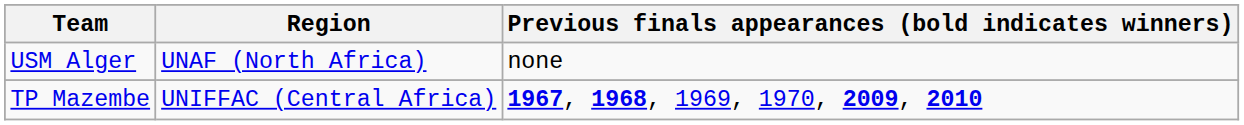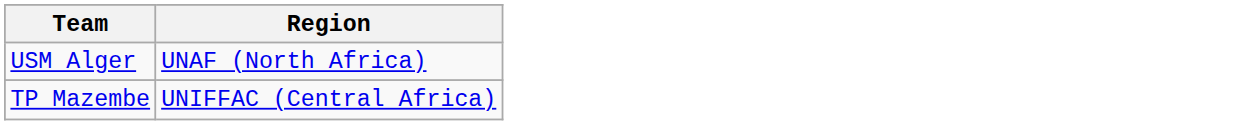- column: Previous finals appearances (bold indicates winners) | none | 1967, 1968, 1969, 1970, 2009, 2010
